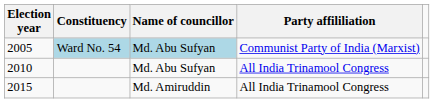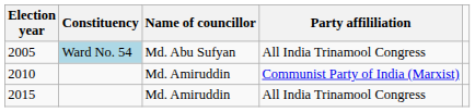2005 | Name of councillor: lightblue background -> no background
2005 | Party affililiation: Communist Party of India (Marxist) -> All India Trinamool Congress
2010 | Name of councillor: Md. Abu Sufyan -> Md. Amiruddin
2010 | Party affililiation: All India Trinamool Congress -> Communist Party of India (Marxist)
